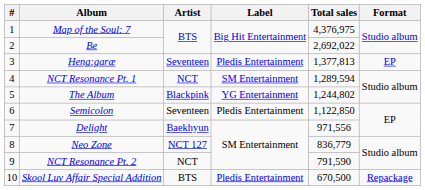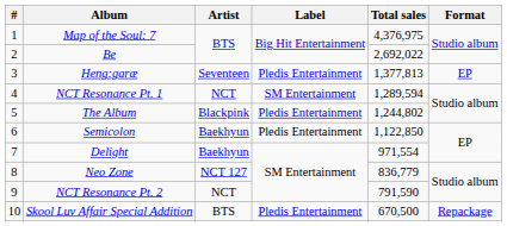The Album | Label: YG Entertainment -> Pledis Entertainment
Semicolon | Artist: Seventeen -> Baekhyun
Delight | Total sales: 971,556 -> 971,554
